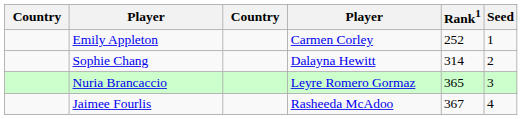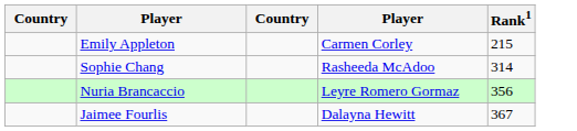- column: Seed | 1 | 2 | 3 | 4
Emily Appleton | Rank1: 252 -> 215
Sophie Chang | column 4: Dalayna Hewitt -> Rasheeda McAdoo
Nuria Brancaccio | Rank1: 365 -> 356
Jaimee Fourlis | column 4: Rasheeda McAdoo -> Dalayna Hewitt
